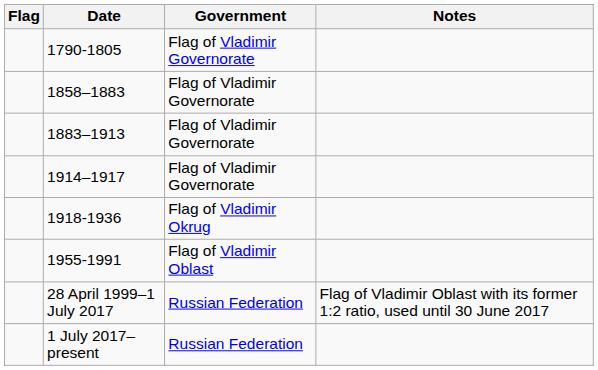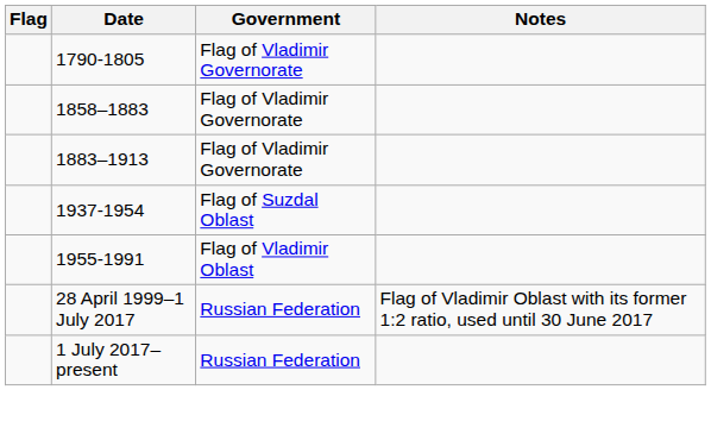- row: 1914–1917 | Flag of Vladimir Governorate
- row: 1918-1936 | Flag of Vladimir Okrug
+ row: 1937-1954 | Flag of Suzdal Oblast
